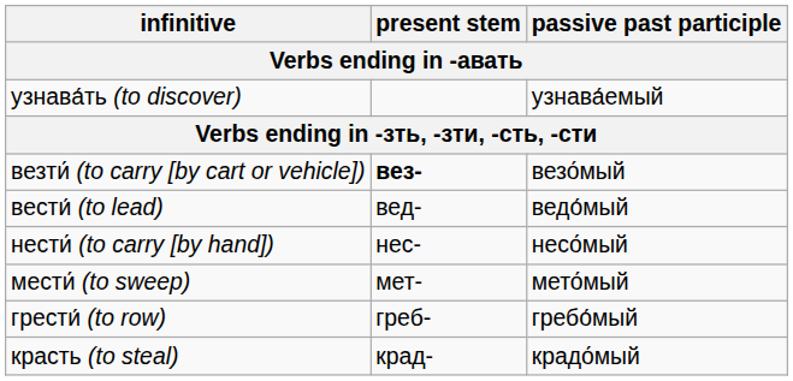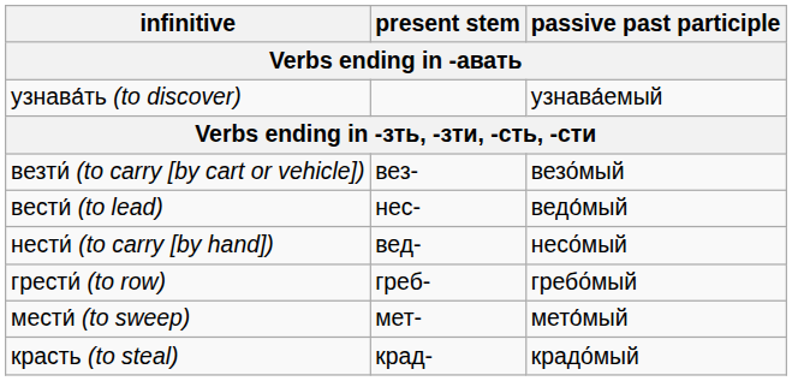везти́ (to carry [by cart or vehicle]) | present stem: bold -> normal
вести́ (to lead) | present stem: вед- -> нес-
нести́ (to carry [by hand]) | present stem: нес- -> вед-
rows swapped: мести́ (to sweep) <-> грести́ (to row)
